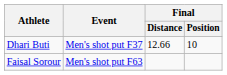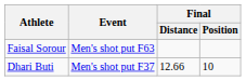rows swapped: Dhari Buti <-> Faisal Sorour
